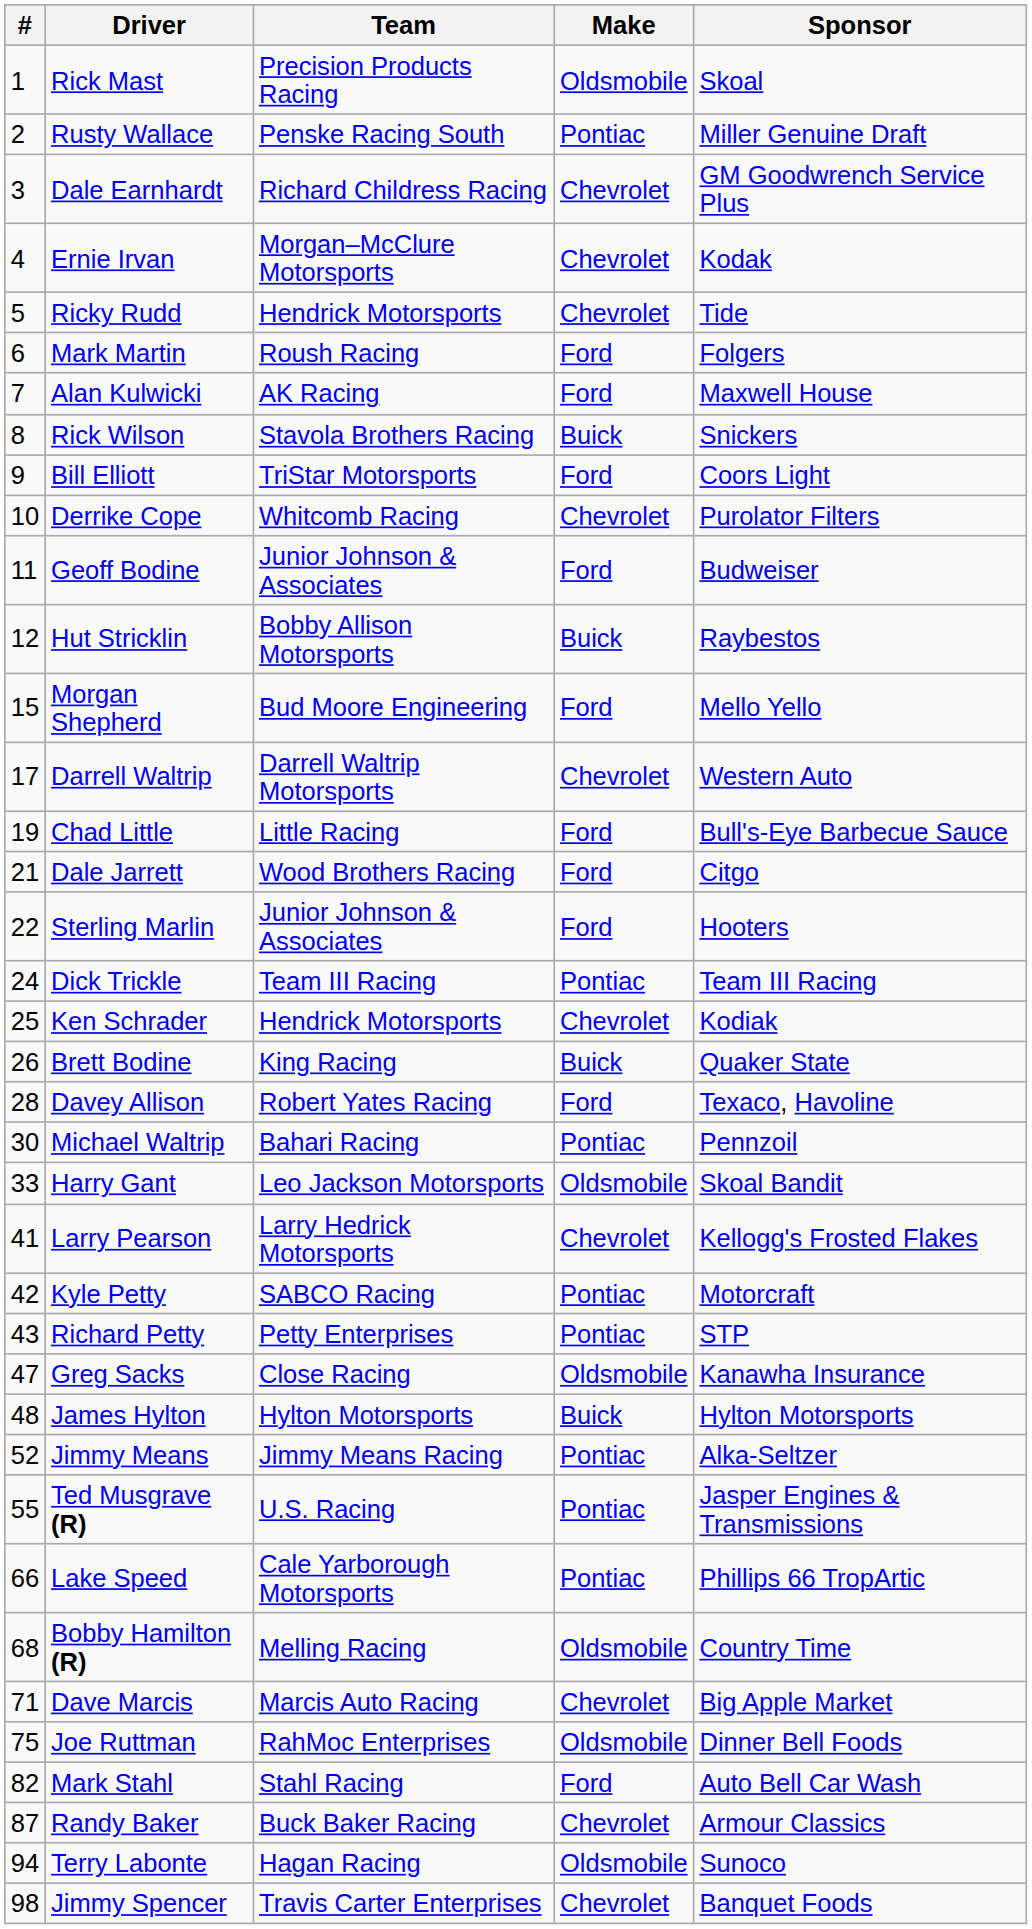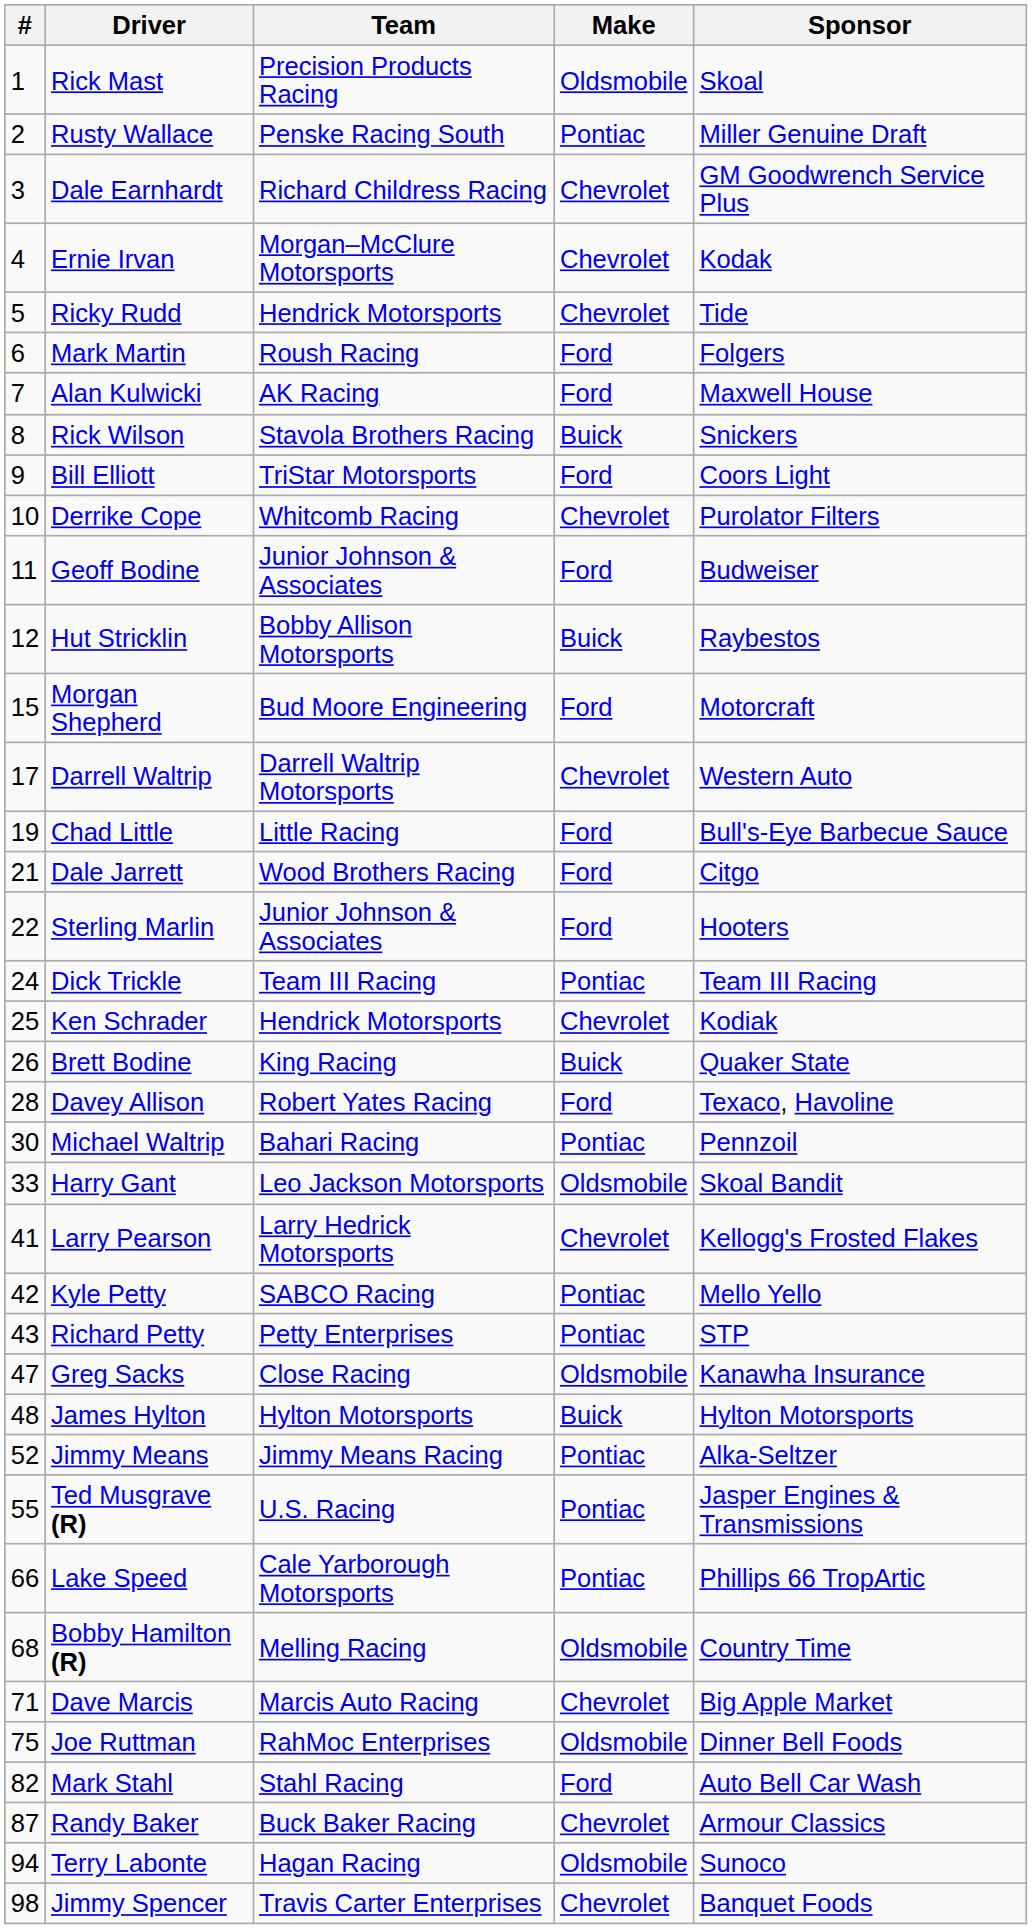Morgan Shepherd | Sponsor: Mello Yello -> Motorcraft
Kyle Petty | Sponsor: Motorcraft -> Mello Yello
